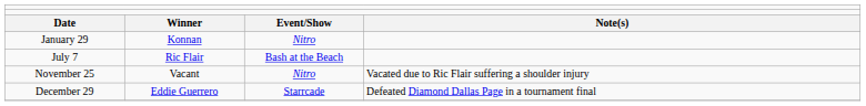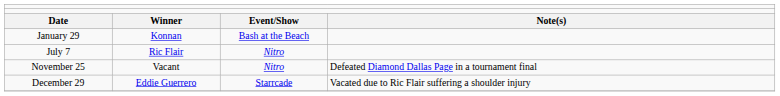January 29 | column 3: Nitro -> Bash at the Beach
July 7 | column 3: Bash at the Beach -> Nitro
November 25 | column 4: Vacated due to Ric Flair suffering a shoulder injury -> Defeated Diamond Dallas Page in a tournament final
December 29 | column 4: Defeated Diamond Dallas Page in a tournament final -> Vacated due to Ric Flair suffering a shoulder injury
